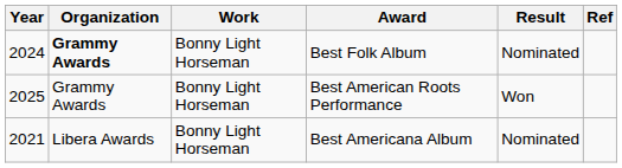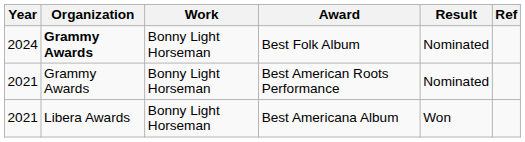Best American Roots Performance | Year: 2025 -> 2021
Best American Roots Performance | Result: Won -> Nominated
Best Americana Album | Result: Nominated -> Won
